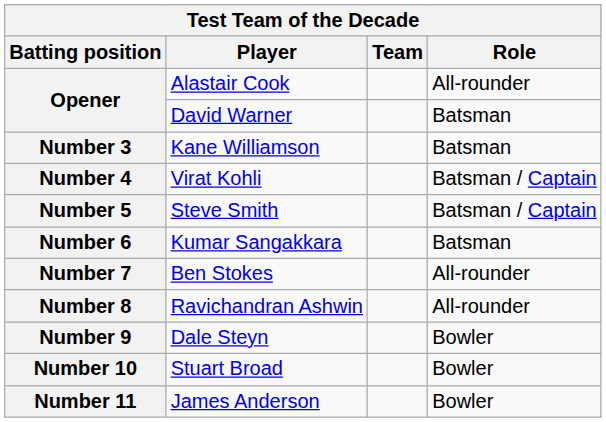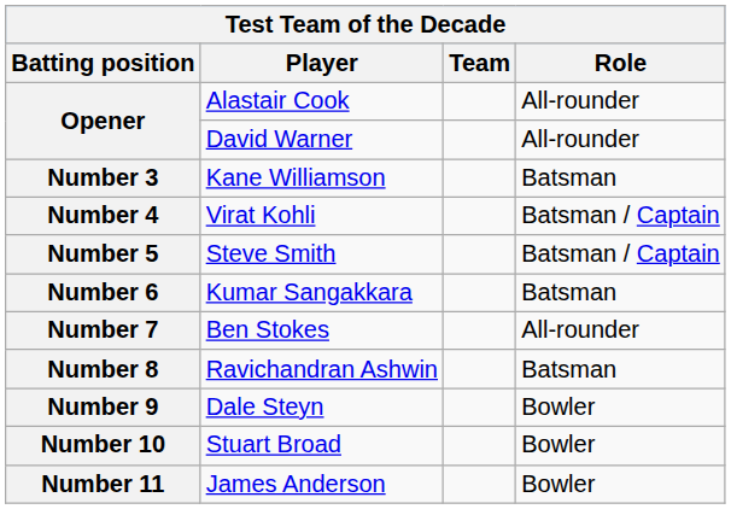Opener / David Warner | Role: Batsman -> All-rounder
Number 8 | Role: All-rounder -> Batsman
